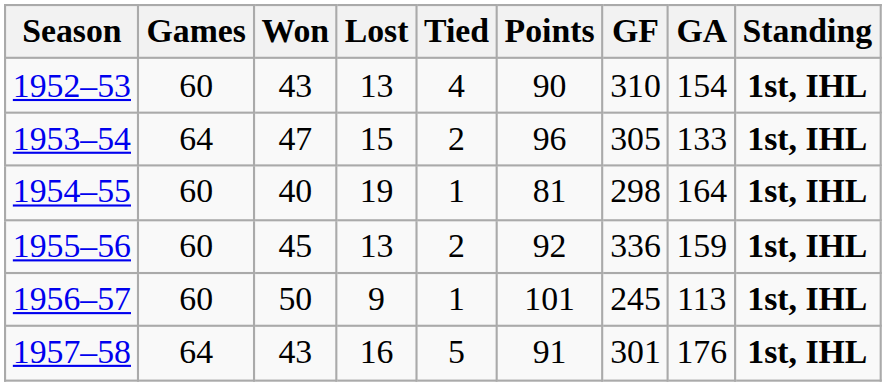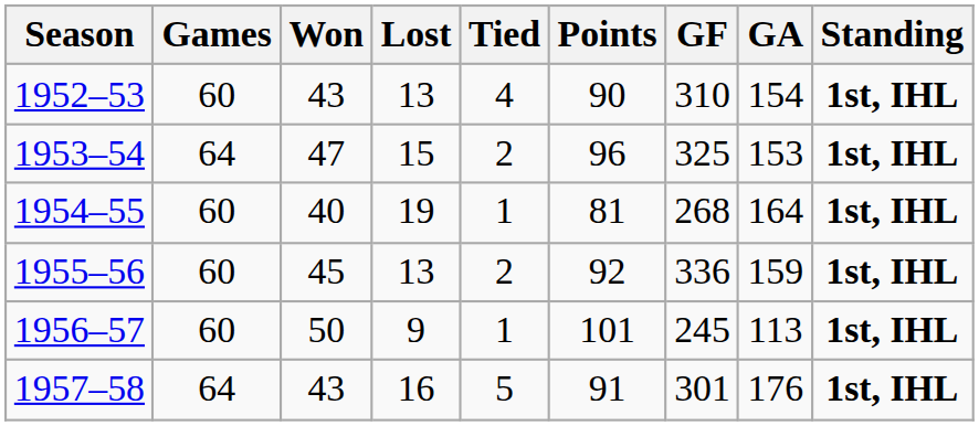1953–54 | GF: 305 -> 325
1953–54 | GA: 133 -> 153
1954–55 | GF: 298 -> 268
